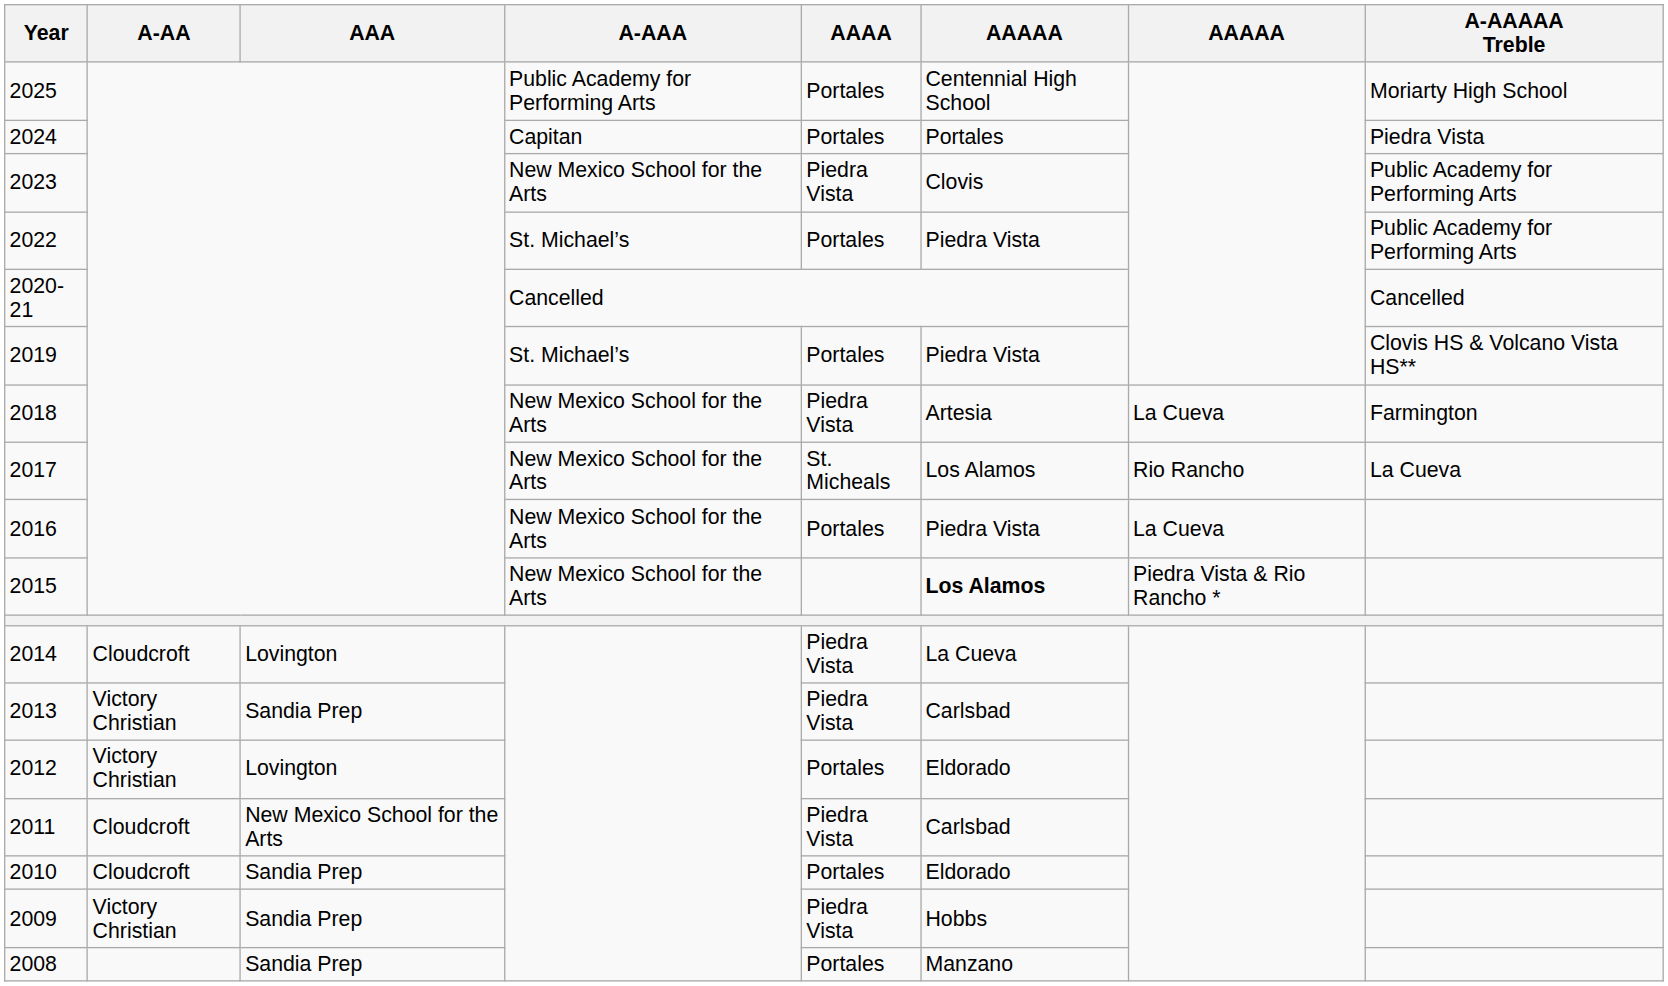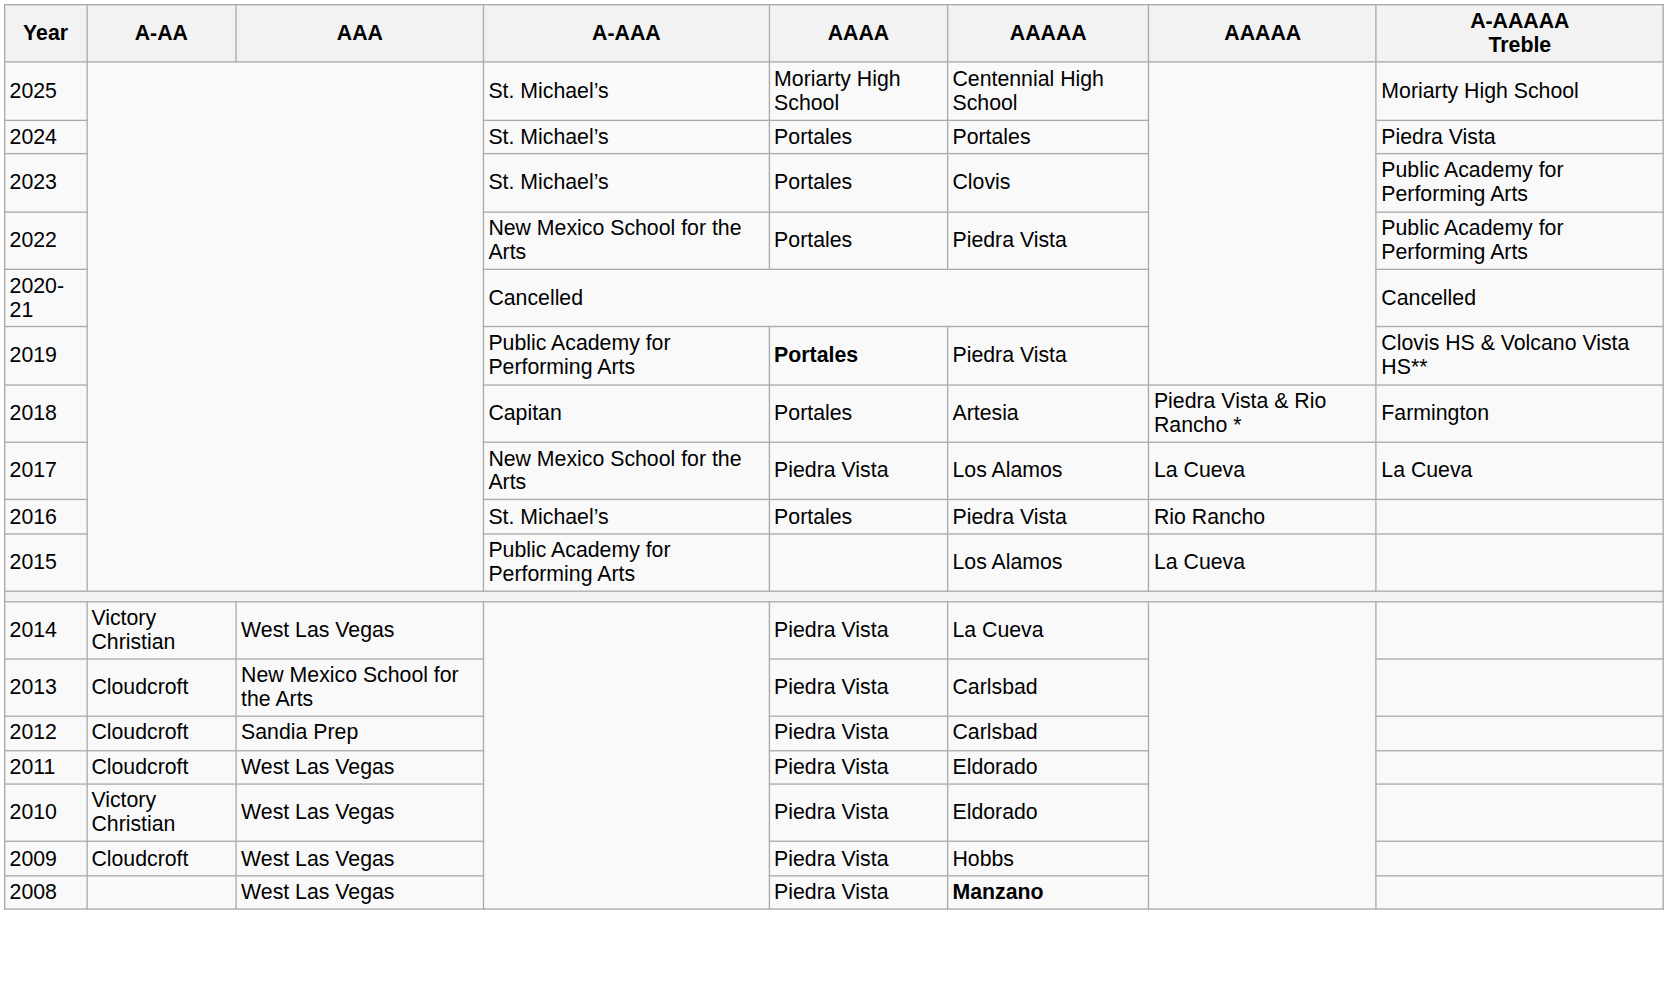2025 | A-AAA: Public Academy for Performing Arts -> St. Michael’s
2025 | AAAA: Portales -> Moriarty High School
2024 | A-AAA: Capitan -> St. Michael’s
2023 | A-AAA: New Mexico School for the Arts -> St. Michael’s
2023 | AAAA: Piedra Vista -> Portales
2022 | A-AAA: St. Michael’s -> New Mexico School for the Arts
2019 | A-AAA: St. Michael’s -> Public Academy for Performing Arts
2019 | AAAA: normal -> bold
2018 | A-AAA: New Mexico School for the Arts -> Capitan
2018 | AAAA: Piedra Vista -> Portales
2018 | column 7: La Cueva -> Piedra Vista & Rio Rancho *
2017 | AAAA: St. Micheals -> Piedra Vista
2017 | column 7: Rio Rancho -> La Cueva
2016 | A-AAA: New Mexico School for the Arts -> St. Michael’s
2016 | column 7: La Cueva -> Rio Rancho
2015 | A-AAA: New Mexico School for the Arts -> Public Academy for Performing Arts
2015 | column 6: bold -> normal
2015 | column 7: Piedra Vista & Rio Rancho * -> La Cueva
2014 | A-AA: Cloudcroft -> Victory Christian
2014 | AAA: Lovington -> West Las Vegas
2013 | A-AA: Victory Christian -> Cloudcroft
2013 | AAA: Sandia Prep -> New Mexico School for the Arts
2012 | A-AA: Victory Christian -> Cloudcroft
2012 | AAA: Lovington -> Sandia Prep
2012 | AAAA: Portales -> Piedra Vista
2012 | column 6: Eldorado -> Carlsbad
2011 | AAA: New Mexico School for the Arts -> West Las Vegas
2011 | column 6: Carlsbad -> Eldorado
2010 | A-AA: Cloudcroft -> Victory Christian
2010 | AAA: Sandia Prep -> West Las Vegas
2010 | AAAA: Portales -> Piedra Vista
2009 | A-AA: Victory Christian -> Cloudcroft
2009 | AAA: Sandia Prep -> West Las Vegas
2008 | AAA: Sandia Prep -> West Las Vegas
2008 | AAAA: Portales -> Piedra Vista
2008 | column 6: normal -> bold
